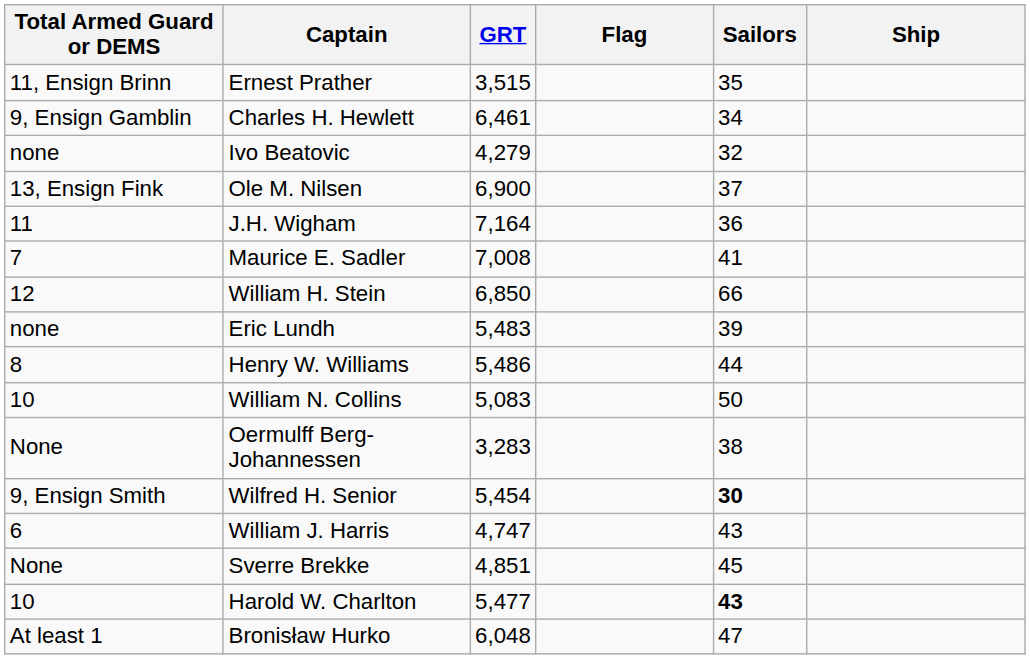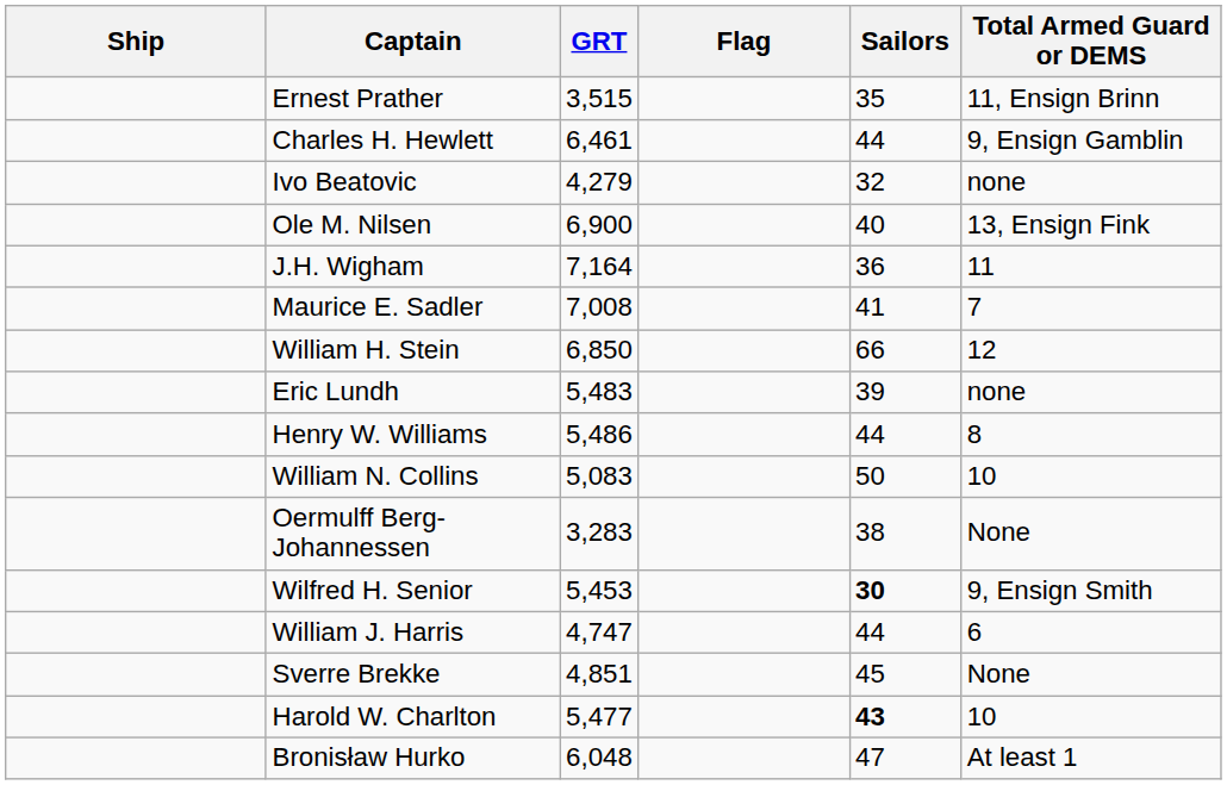columns swapped: Ship <-> Total Armed Guard or DEMS
Charles H. Hewlett | Sailors: 34 -> 44
Ole M. Nilsen | Sailors: 37 -> 40
Wilfred H. Senior | GRT: 5,454 -> 5,453
William J. Harris | Sailors: 43 -> 44
